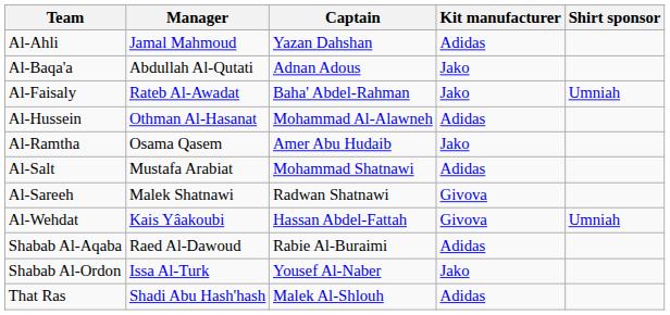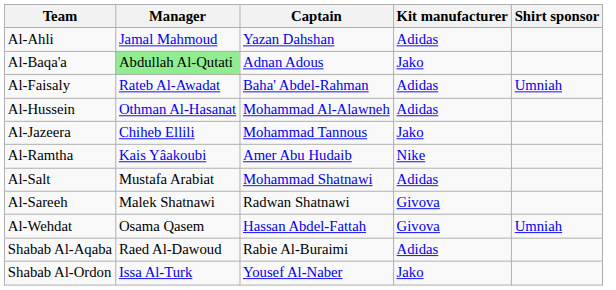Al-Baqa'a | Manager: no background -> lightgreen background
Al-Faisaly | Kit manufacturer: Jako -> Adidas
+ row: Al-Jazeera | Chiheb Ellili | Mohammad Tannous | Jako
Al-Ramtha | Manager: Osama Qasem -> Kais Yâakoubi
Al-Ramtha | Kit manufacturer: Jako -> Nike
Al-Wehdat | Manager: Kais Yâakoubi -> Osama Qasem
- row: That Ras | Shadi Abu Hash'hash | Malek Al-Shlouh | Adidas
